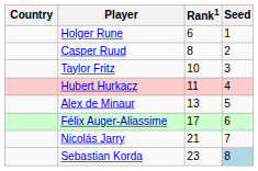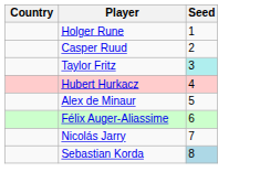- column: Rank1 | 6 | 8 | 10 | 11 | 13 | 17 | 21 | 23
Taylor Fritz | Seed: no background -> paleturquoise background
